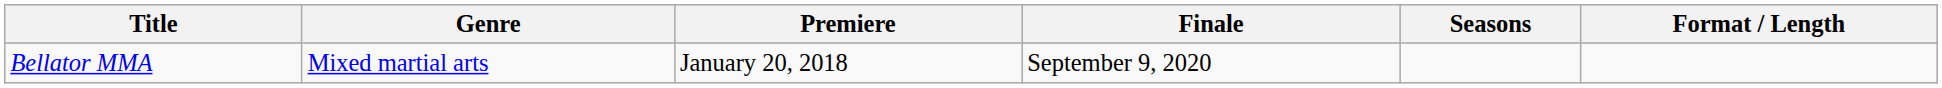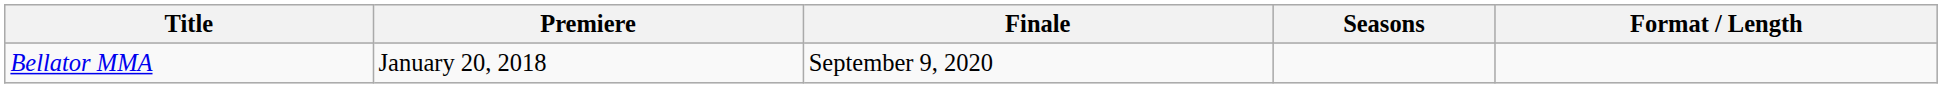- column: Genre | Mixed martial arts
